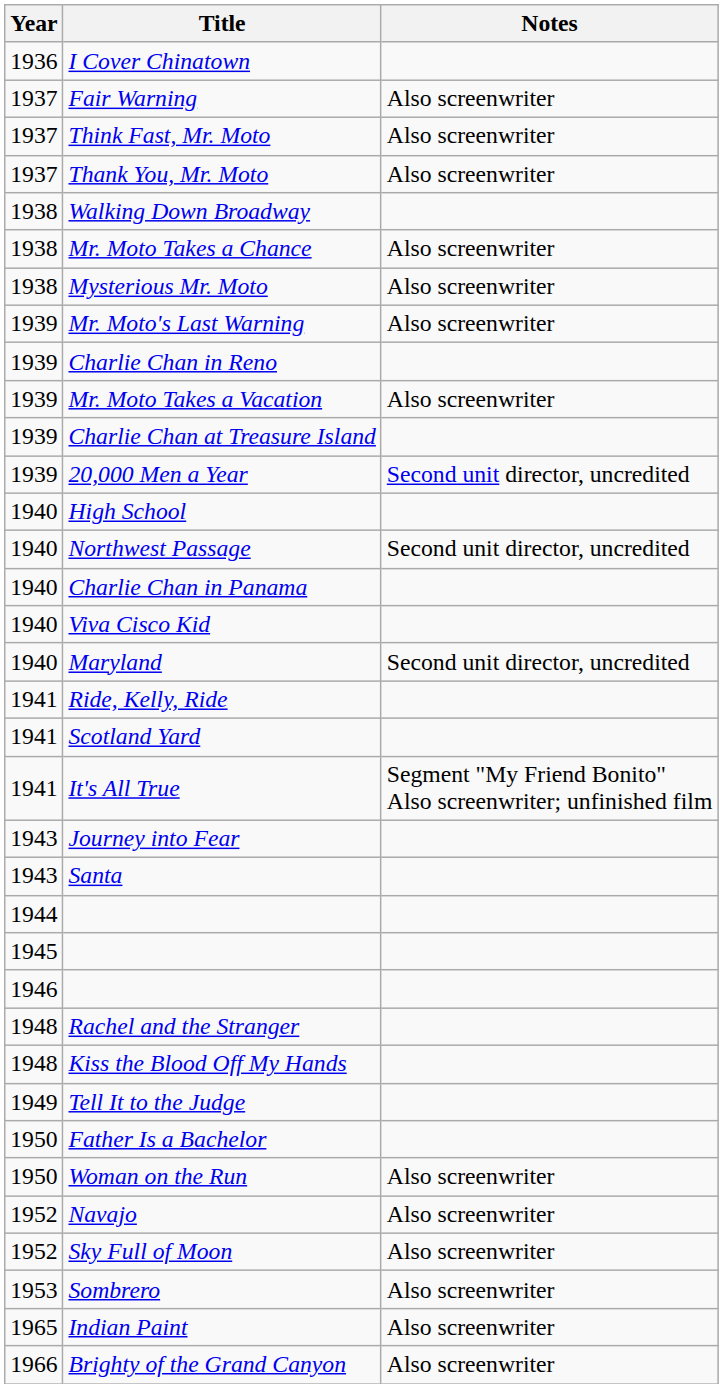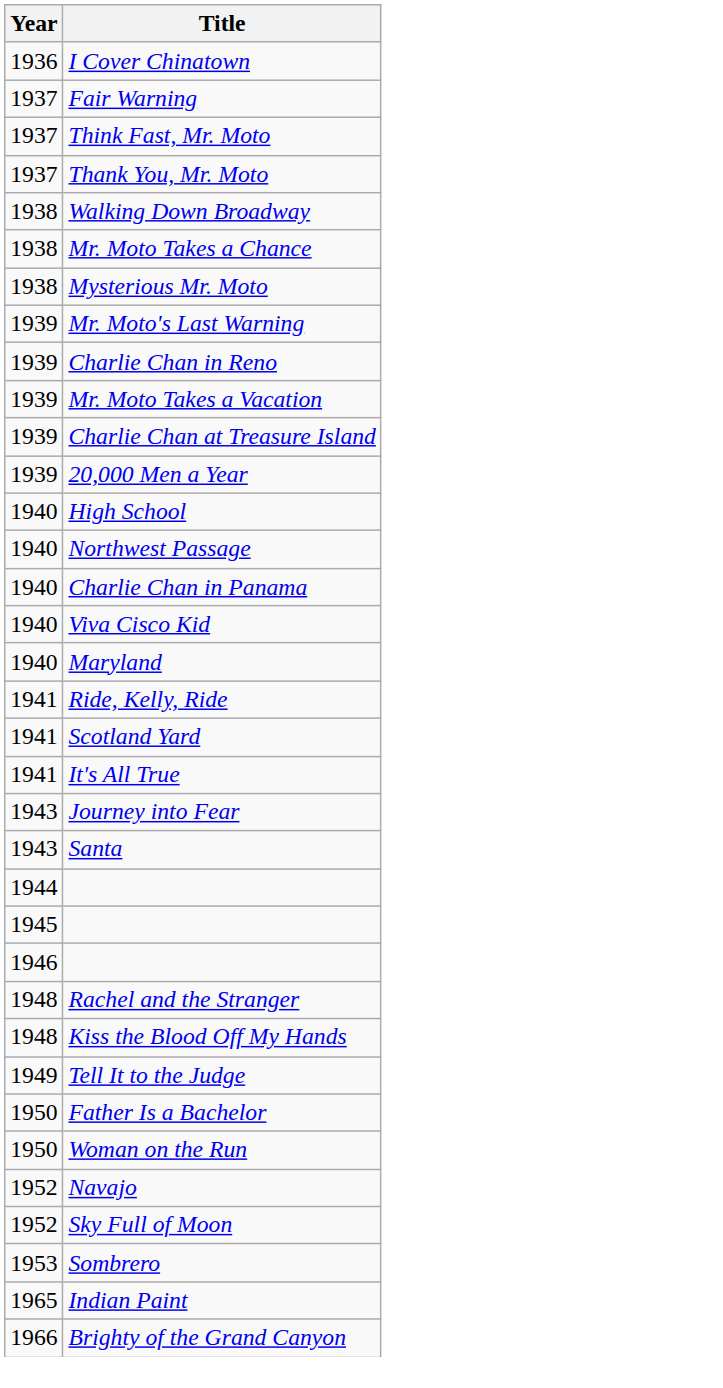- column: Notes | Also screenwriter | Also screenwriter | Also screenwriter | Also screenwriter | Also screenwriter | Also screenwriter | Also screenwriter | Second unit director, uncredited | Second unit director, uncredited | Second unit director, uncredited | Segment "My Friend Bonito" Also screenwriter; unfinished film | Also screenwriter | Also screenwriter | Also screenwriter | Also screenwriter | Also screenwriter | Also screenwriter
